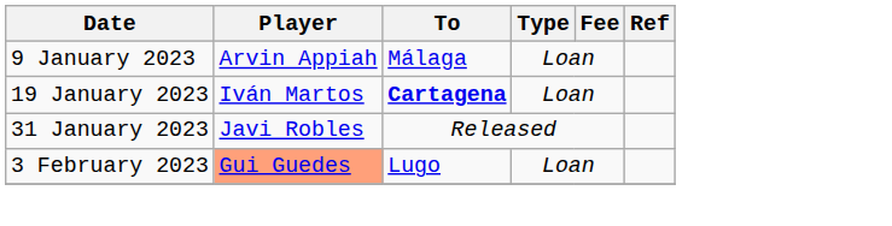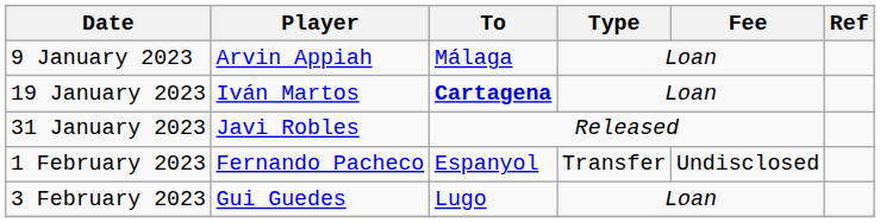+ row: 1 February 2023 | Fernando Pacheco | Espanyol | Transfer | Undisclosed
3 February 2023 | Player: lightsalmon background -> no background
